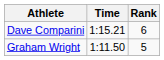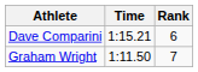Graham Wright | Rank: 5 -> 7
